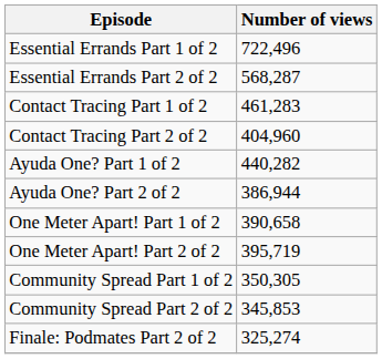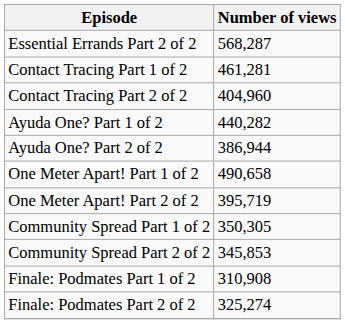- row: Essential Errands Part 1 of 2 | 722,496
Contact Tracing Part 1 of 2 | Number of views: 461,283 -> 461,281
One Meter Apart! Part 1 of 2 | Number of views: 390,658 -> 490,658
+ row: Finale: Podmates Part 1 of 2 | 310,908
